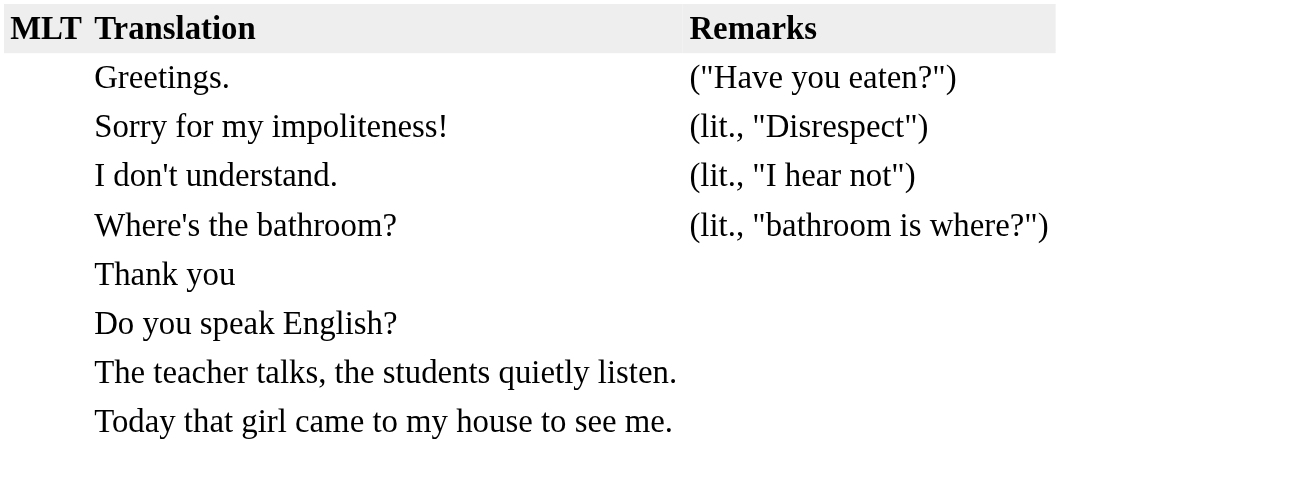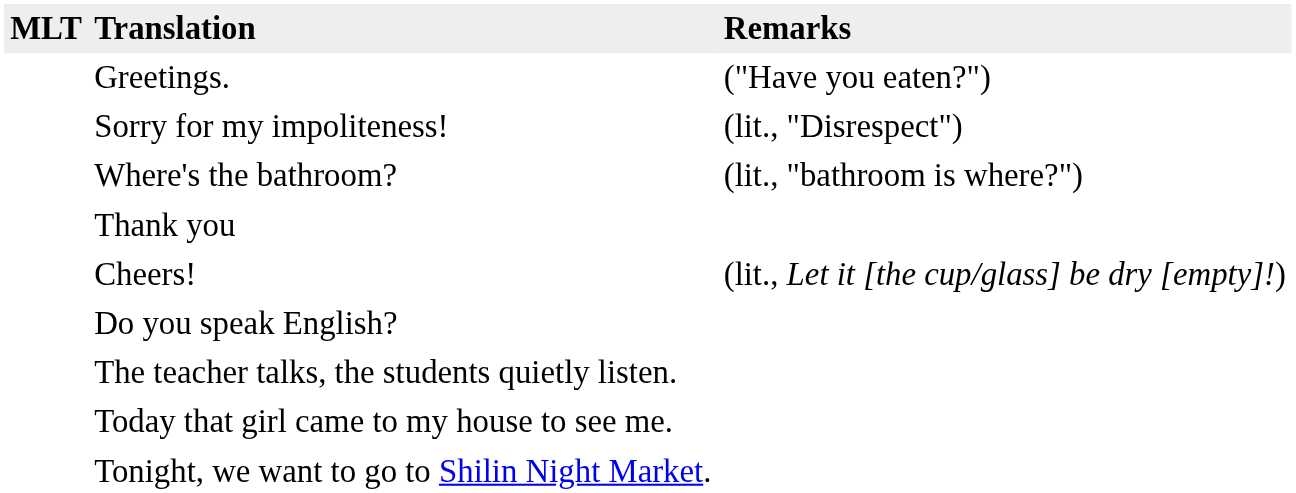- row: I don't understand. | (lit., "I hear not")
+ row: Cheers! | (lit., Let it [the cup/glass] be dry [empty]!)
+ row: Tonight, we want to go to Shilin Night Market.
